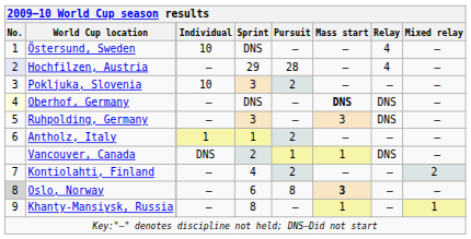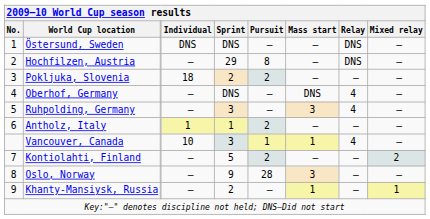Östersund, Sweden | Individual: 10 -> DNS
Östersund, Sweden | Relay: 4 -> DNS
Hochfilzen, Austria | No.: lavender background -> no background
Hochfilzen, Austria | Pursuit: 28 -> 8
Hochfilzen, Austria | Relay: 4 -> DNS
Pokljuka, Slovenia | Individual: 10 -> 18
Pokljuka, Slovenia | Sprint: 3 -> 2
Oberhof, Germany | No.: lightyellow background -> no background
Oberhof, Germany | Mass start: bold -> normal
Oberhof, Germany | Relay: DNS -> 4
Ruhpolding, Germany | Relay: DNS -> 4
Vancouver, Canada | Individual: DNS -> 10
Vancouver, Canada | Sprint: 2 -> 3
Vancouver, Canada | Relay: DNS -> 4
Kontiolahti, Finland | Sprint: 4 -> 5
Oslo, Norway | No.: lightgrey background -> no background
Oslo, Norway | Sprint: 6 -> 9
Oslo, Norway | Pursuit: 8 -> 28
Oslo, Norway | Mass start: bold -> normal
Khanty-Mansiysk, Russia | Sprint: 8 -> 2
